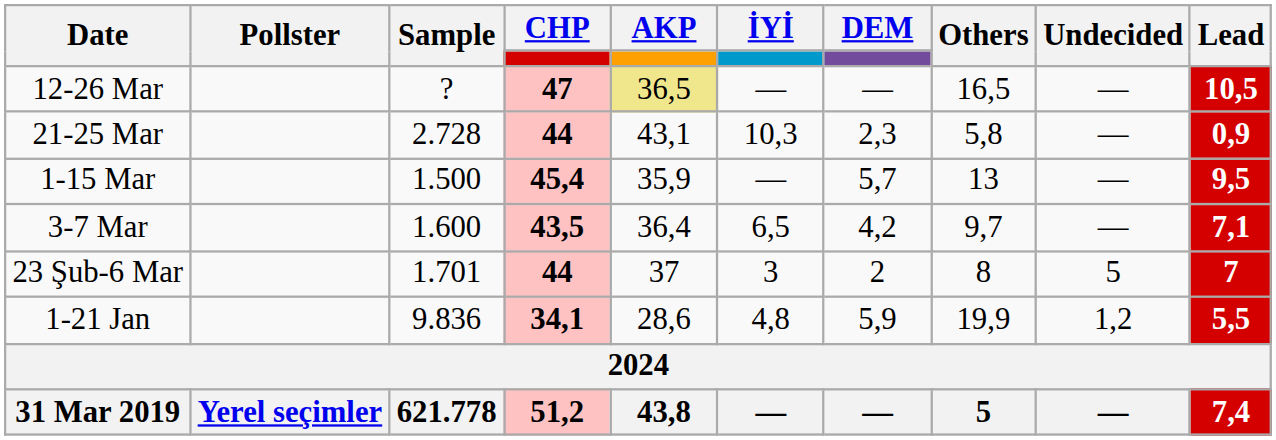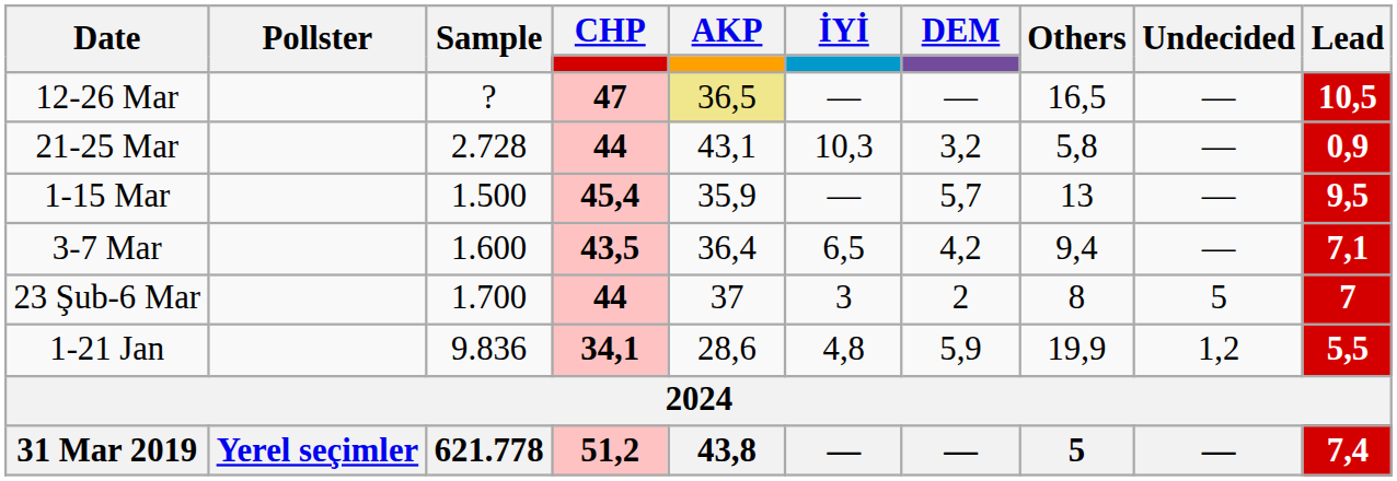21-25 Mar | DEM: 2,3 -> 3,2
3-7 Mar | Others: 9,7 -> 9,4
23 Şub-6 Mar | Sample: 1.701 -> 1.700
